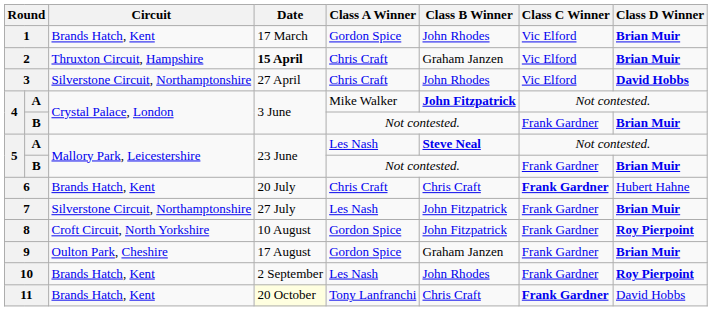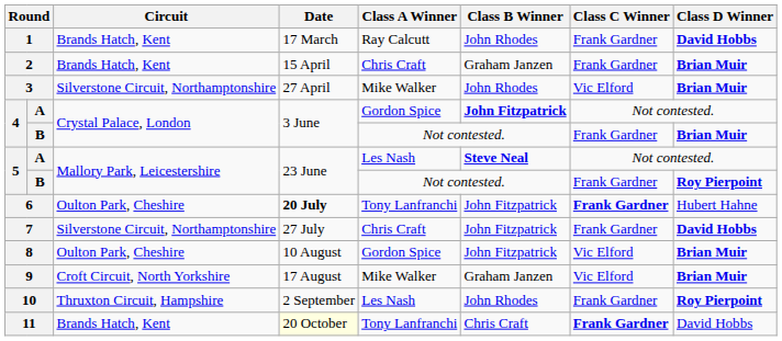1 | Class A Winner: Gordon Spice -> Ray Calcutt
1 | Class C Winner: Vic Elford -> Frank Gardner
1 | Class D Winner: Brian Muir -> David Hobbs
2 | Circuit: Thruxton Circuit, Hampshire -> Brands Hatch, Kent
2 | Date: bold -> normal
2 | Class C Winner: Vic Elford -> Frank Gardner
3 | Class A Winner: Chris Craft -> Mike Walker
3 | Class D Winner: David Hobbs -> Brian Muir
4 / A | Class A Winner: Mike Walker -> Gordon Spice
5 / B | Class D Winner: Brian Muir -> Roy Pierpoint
6 | Circuit: Brands Hatch, Kent -> Oulton Park, Cheshire
6 | Date: normal -> bold
6 | Class A Winner: Chris Craft -> Tony Lanfranchi
6 | Class B Winner: Chris Craft -> John Fitzpatrick
7 | Class A Winner: Les Nash -> Chris Craft
7 | Class D Winner: Brian Muir -> David Hobbs
8 | Circuit: Croft Circuit, North Yorkshire -> Oulton Park, Cheshire
8 | Class C Winner: Frank Gardner -> Vic Elford
8 | Class D Winner: Roy Pierpoint -> Brian Muir
9 | Circuit: Oulton Park, Cheshire -> Croft Circuit, North Yorkshire
9 | Class A Winner: Gordon Spice -> Mike Walker
9 | Class C Winner: Frank Gardner -> Vic Elford
10 | Circuit: Brands Hatch, Kent -> Thruxton Circuit, Hampshire
